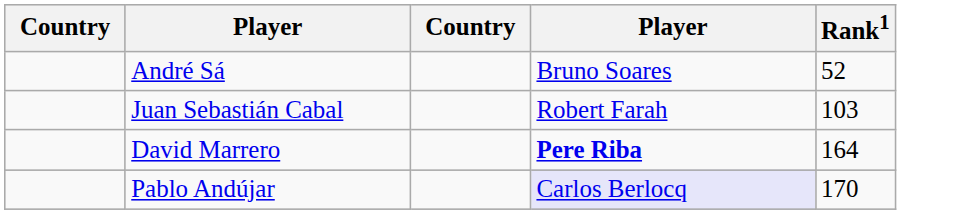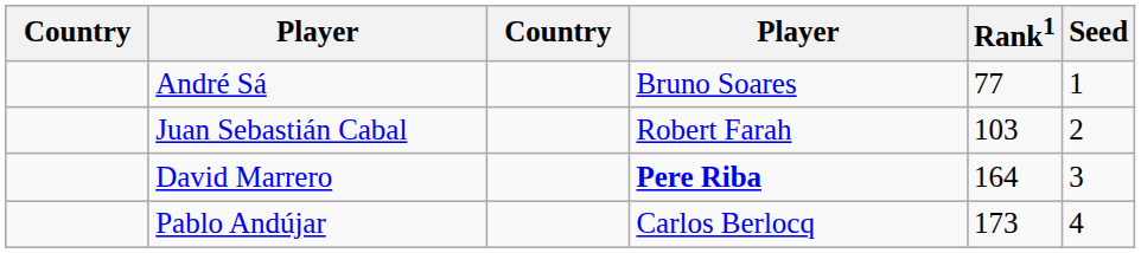+ column: Seed | 1 | 2 | 3 | 4
André Sá | Rank1: 52 -> 77
Pablo Andújar | column 4: lavender background -> no background
Pablo Andújar | Rank1: 170 -> 173
